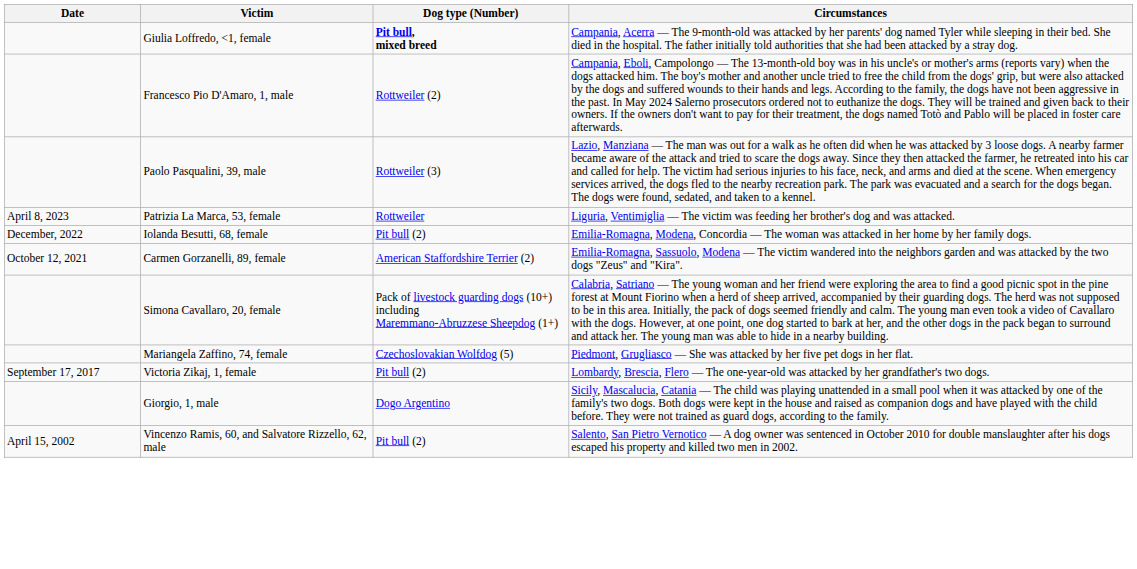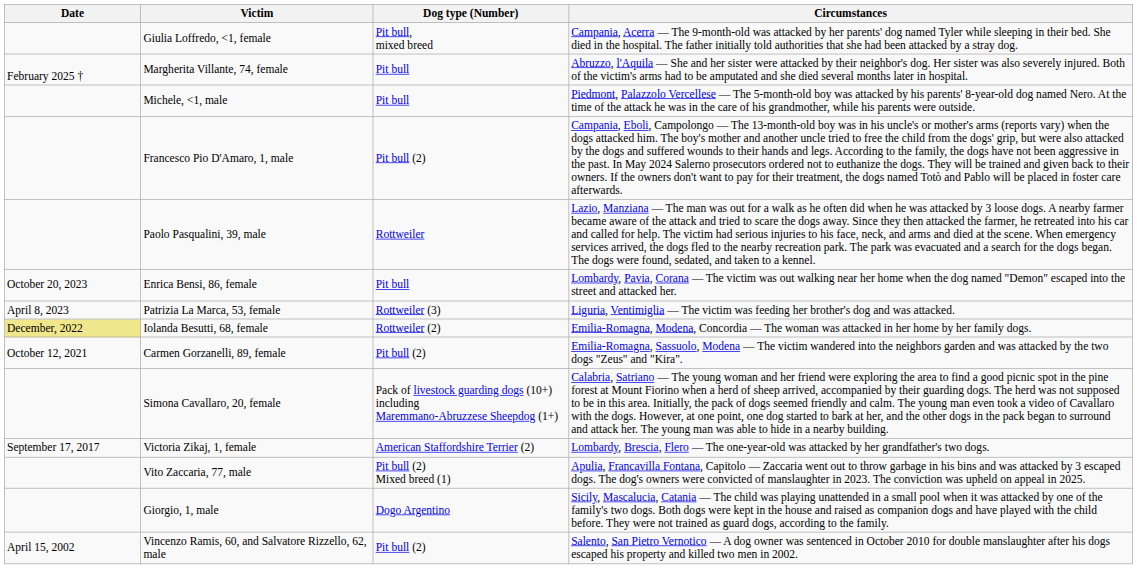Giulia Loffredo, <1, female | Dog type (Number): bold -> normal
+ row: February 2025 † | Margherita Villante, 74, female | Pit bull | Abruzzo, l'Aquila — She and her sister were attacked by their neighbor's dog. Her sister was also severely injured. Both of the victim's arms had to be amputated and she died several months later in hospital.
+ row: Michele, <1, male | Pit bull | Piedmont, Palazzolo Vercellese — The 5-month-old boy was attacked by his parents' 8-year-old dog named Nero. At the time of the attack he was in the care of his grandmother, while his parents were outside.
Francesco Pio D'Amaro, 1, male | Dog type (Number): Rottweiler (2) -> Pit bull (2)
Paolo Pasqualini, 39, male | Dog type (Number): Rottweiler (3) -> Rottweiler
+ row: October 20, 2023 | Enrica Bensi, 86, female | Pit bull | Lombardy, Pavia, Corana — The victim was out walking near her home when the dog named "Demon" escaped into the street and attacked her.
Patrizia La Marca, 53, female | Dog type (Number): Rottweiler -> Rottweiler (3)
Iolanda Besutti, 68, female | Date: no background -> khaki background
Iolanda Besutti, 68, female | Dog type (Number): Pit bull (2) -> Rottweiler (2)
Carmen Gorzanelli, 89, female | Dog type (Number): American Staffordshire Terrier (2) -> Pit bull (2)
- row: Mariangela Zaffino, 74, female | Czechoslovakian Wolfdog (5) | Piedmont, Grugliasco — She was attacked by her five pet dogs in her flat.
Victoria Zikaj, 1, female | Dog type (Number): Pit bull (2) -> American Staffordshire Terrier (2)
+ row: Vito Zaccaria, 77, male | Pit bull (2) Mixed breed (1) | Apulia, Francavilla Fontana, Capitolo — Zaccaria went out to throw garbage in his bins and was attacked by 3 escaped dogs. The dog's owners were convicted of manslaughter in 2023. The conviction was upheld on appeal in 2025.
